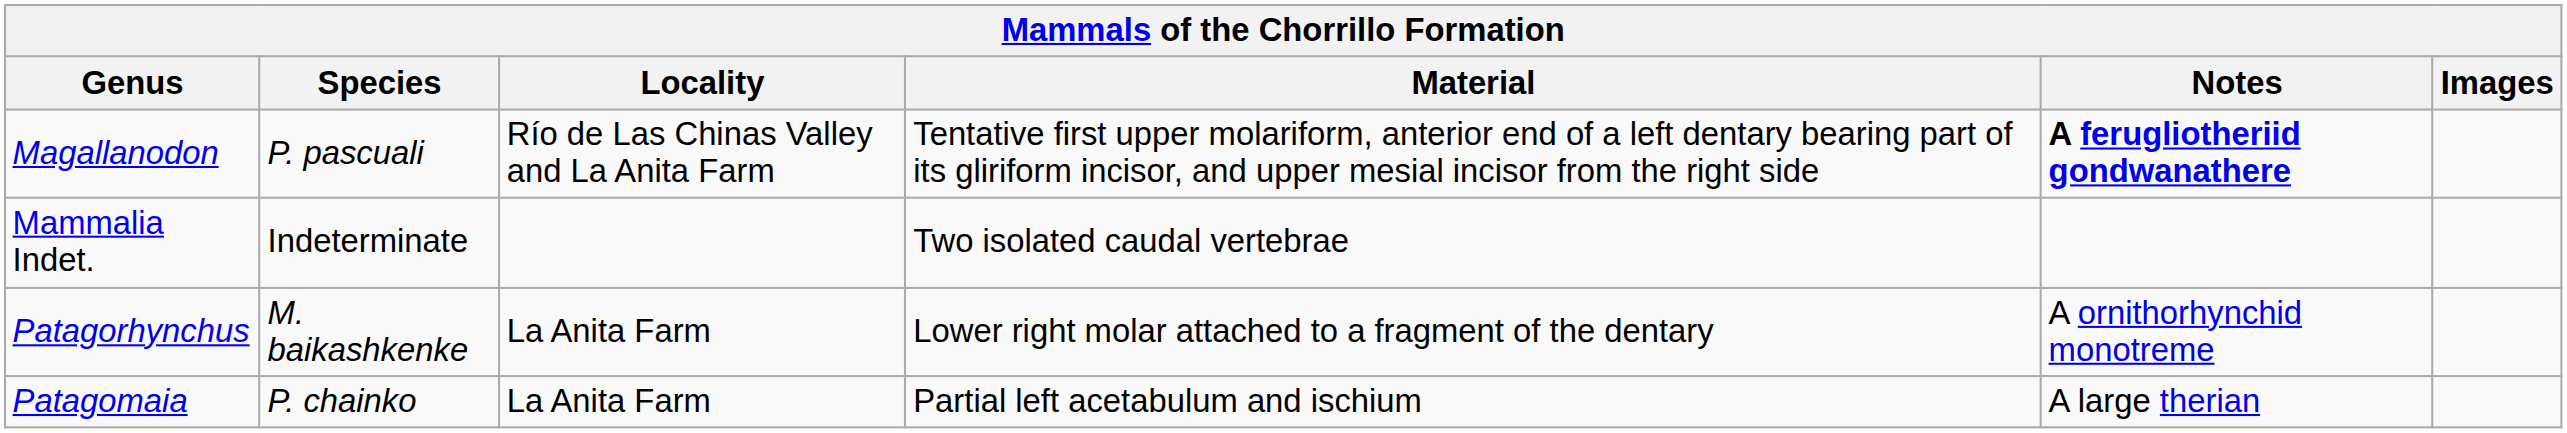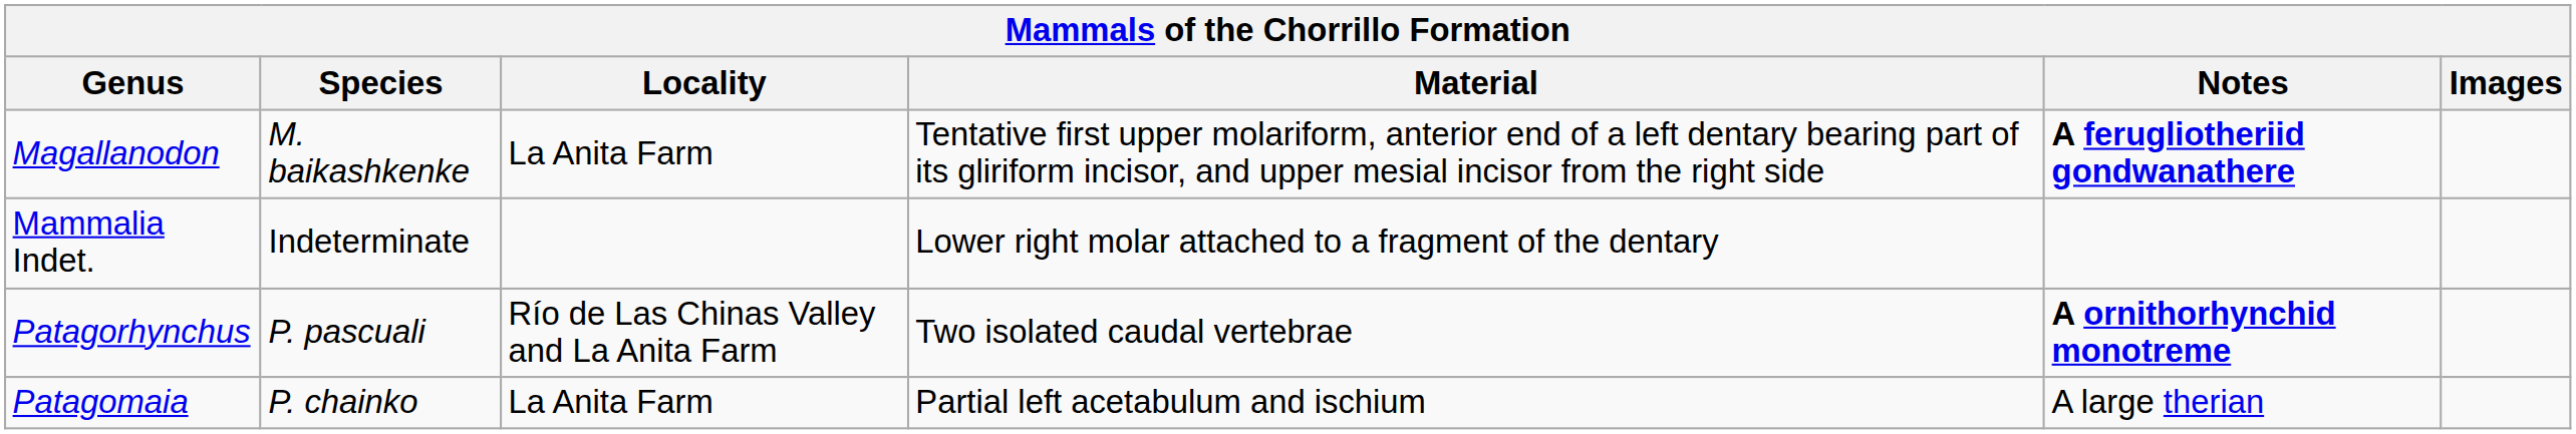Magallanodon | Species: P. pascuali -> M. baikashkenke
Magallanodon | Locality: Río de Las Chinas Valley and La Anita Farm -> La Anita Farm
Mammalia Indet. | Material: Two isolated caudal vertebrae -> Lower right molar attached to a fragment of the dentary
Patagorhynchus | Species: M. baikashkenke -> P. pascuali
Patagorhynchus | Locality: La Anita Farm -> Río de Las Chinas Valley and La Anita Farm
Patagorhynchus | Material: Lower right molar attached to a fragment of the dentary -> Two isolated caudal vertebrae
Patagorhynchus | Notes: normal -> bold
